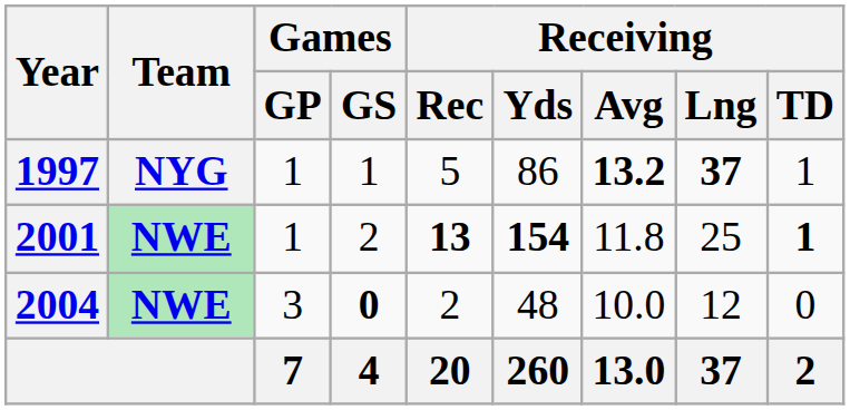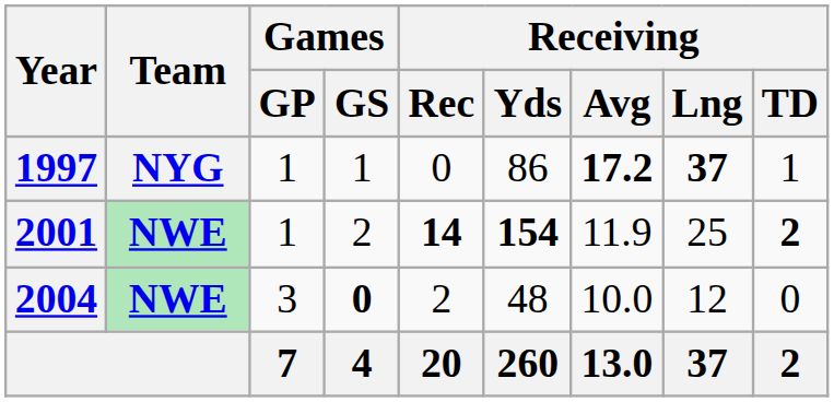1997 | Receiving / Rec: 5 -> 0
1997 | Receiving / Avg: 13.2 -> 17.2
2001 | Receiving / Rec: 13 -> 14
2001 | Receiving / Avg: 11.8 -> 11.9
2001 | Receiving / TD: 1 -> 2
